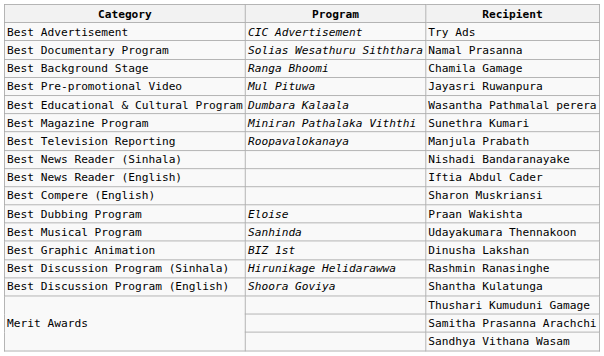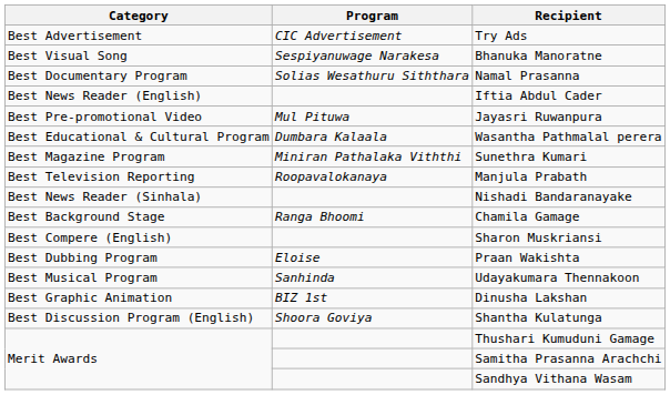+ row: Best Visual Song | Sespiyanuwage Narakesa | Bhanuka Manoratne
rows swapped: Chamila Gamage <-> Iftia Abdul Cader
- row: Best Discussion Program (Sinhala) | Hirunikage Helidarawwa | Rashmin Ranasinghe
